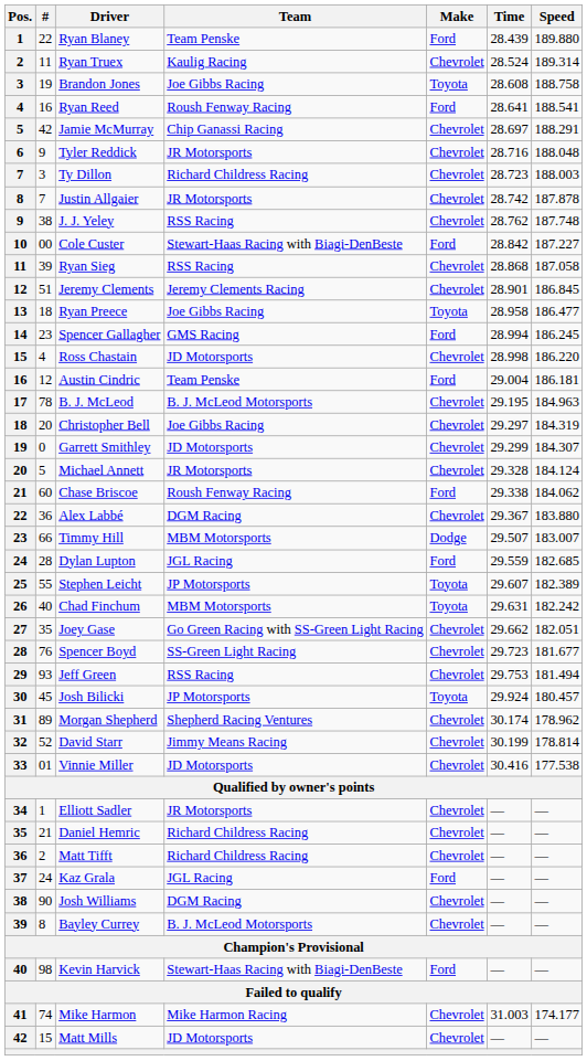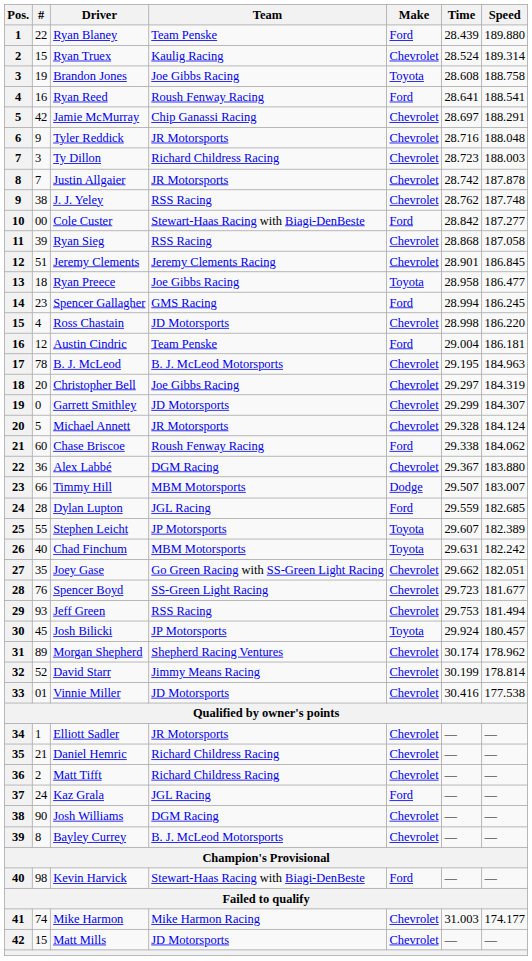Ryan Truex | #: 11 -> 15
Cole Custer | Speed: 187.227 -> 187.277
